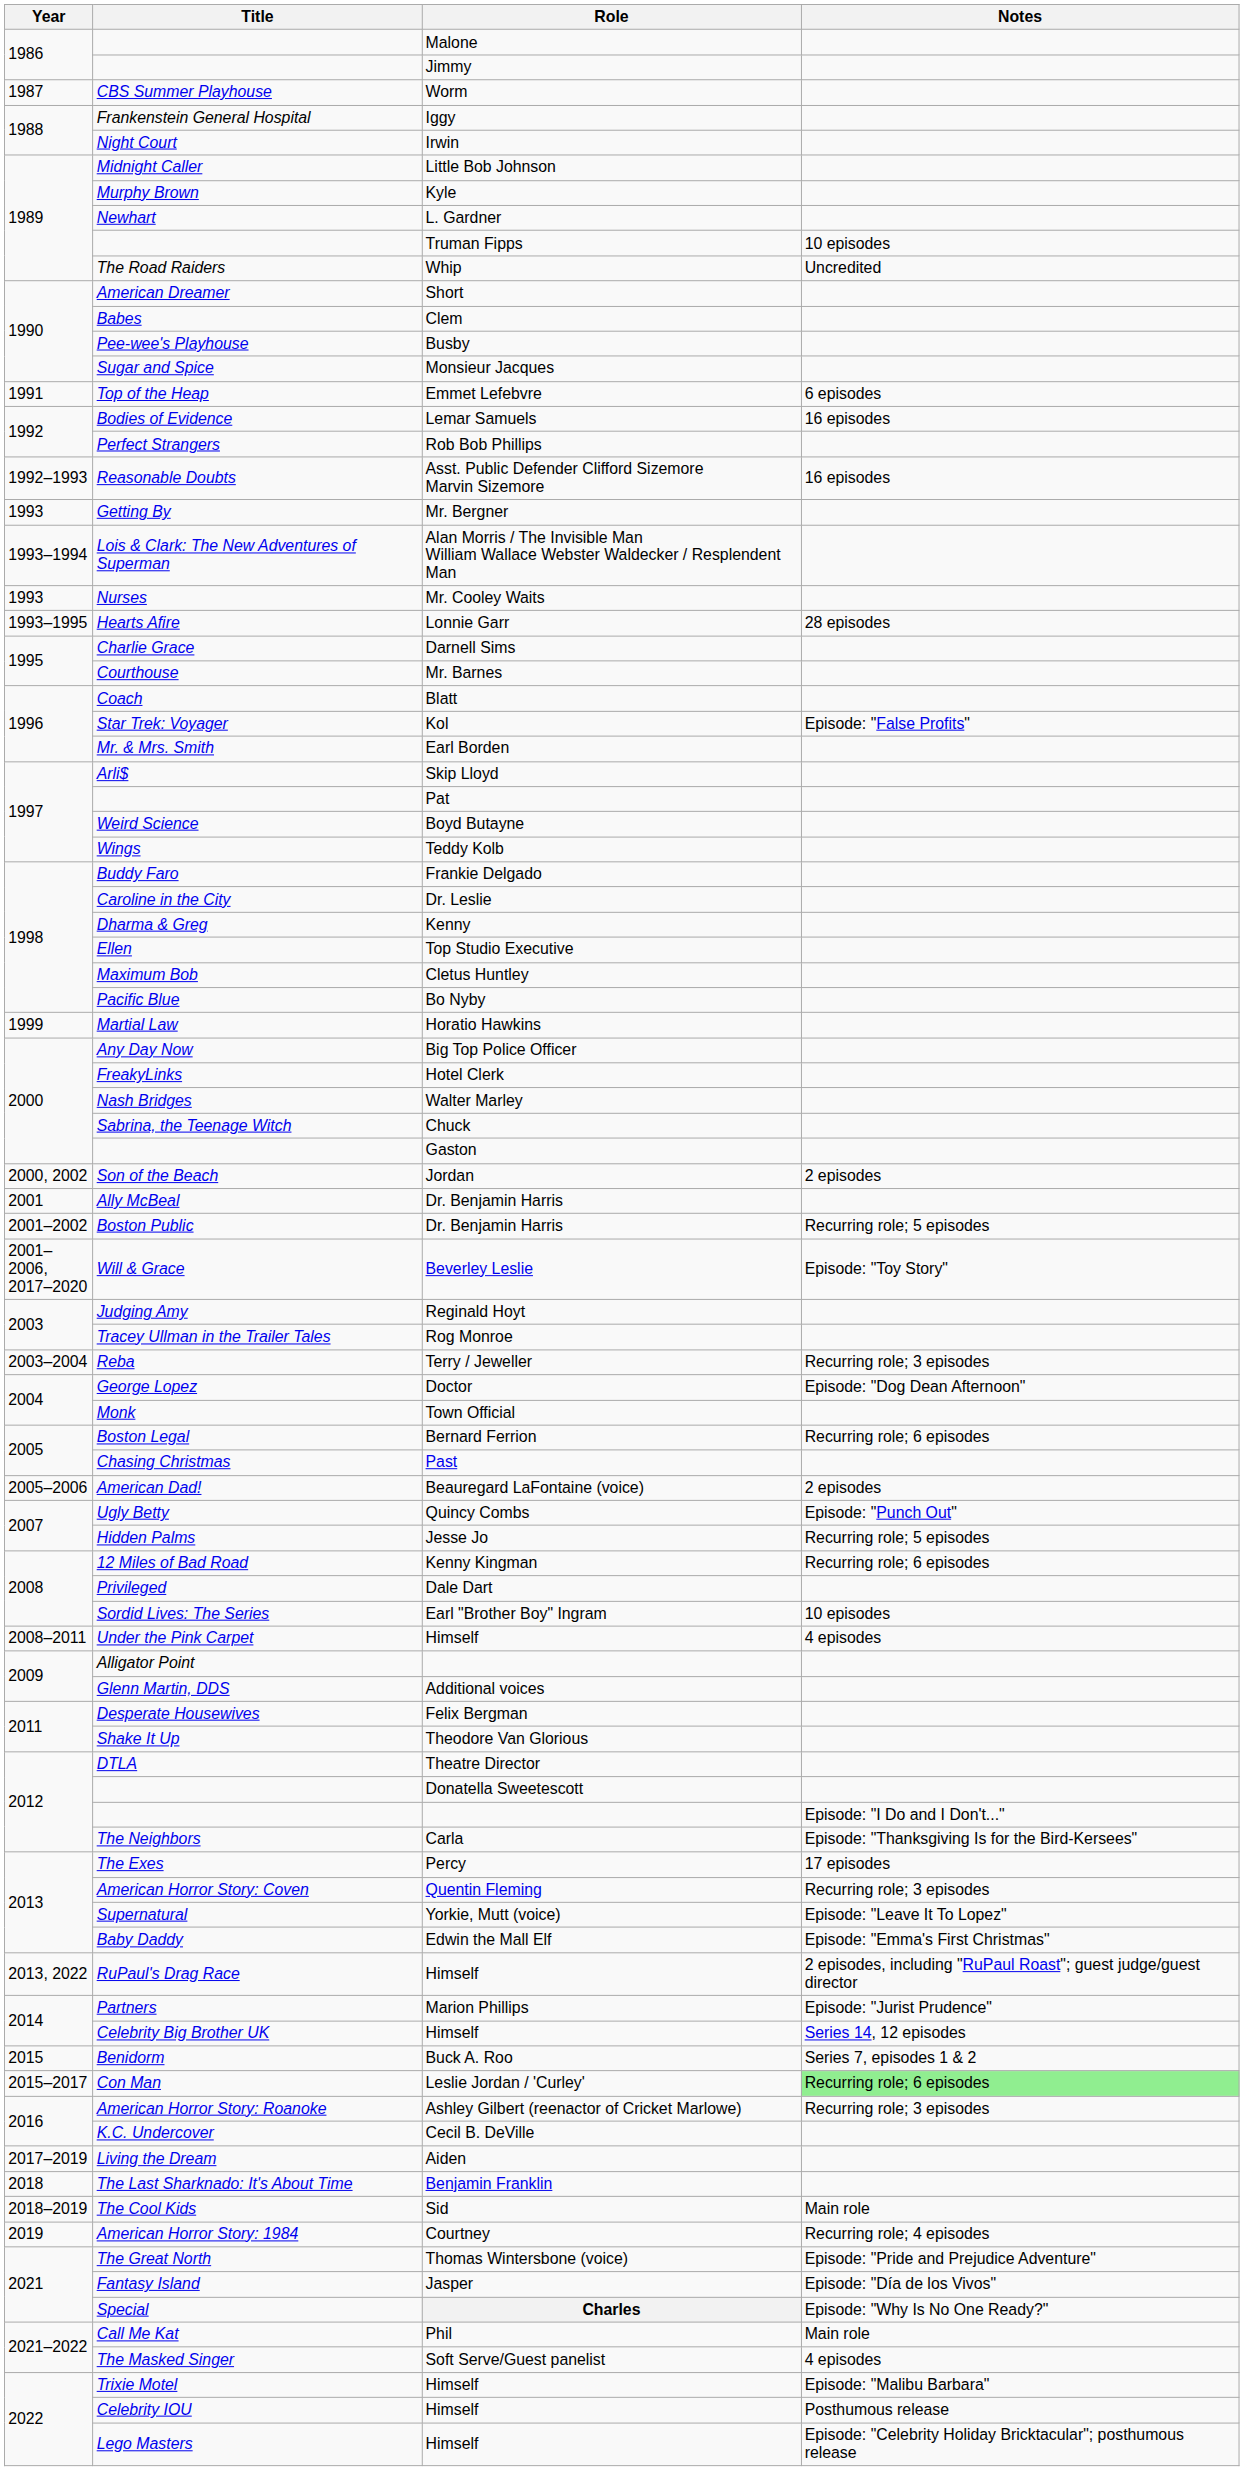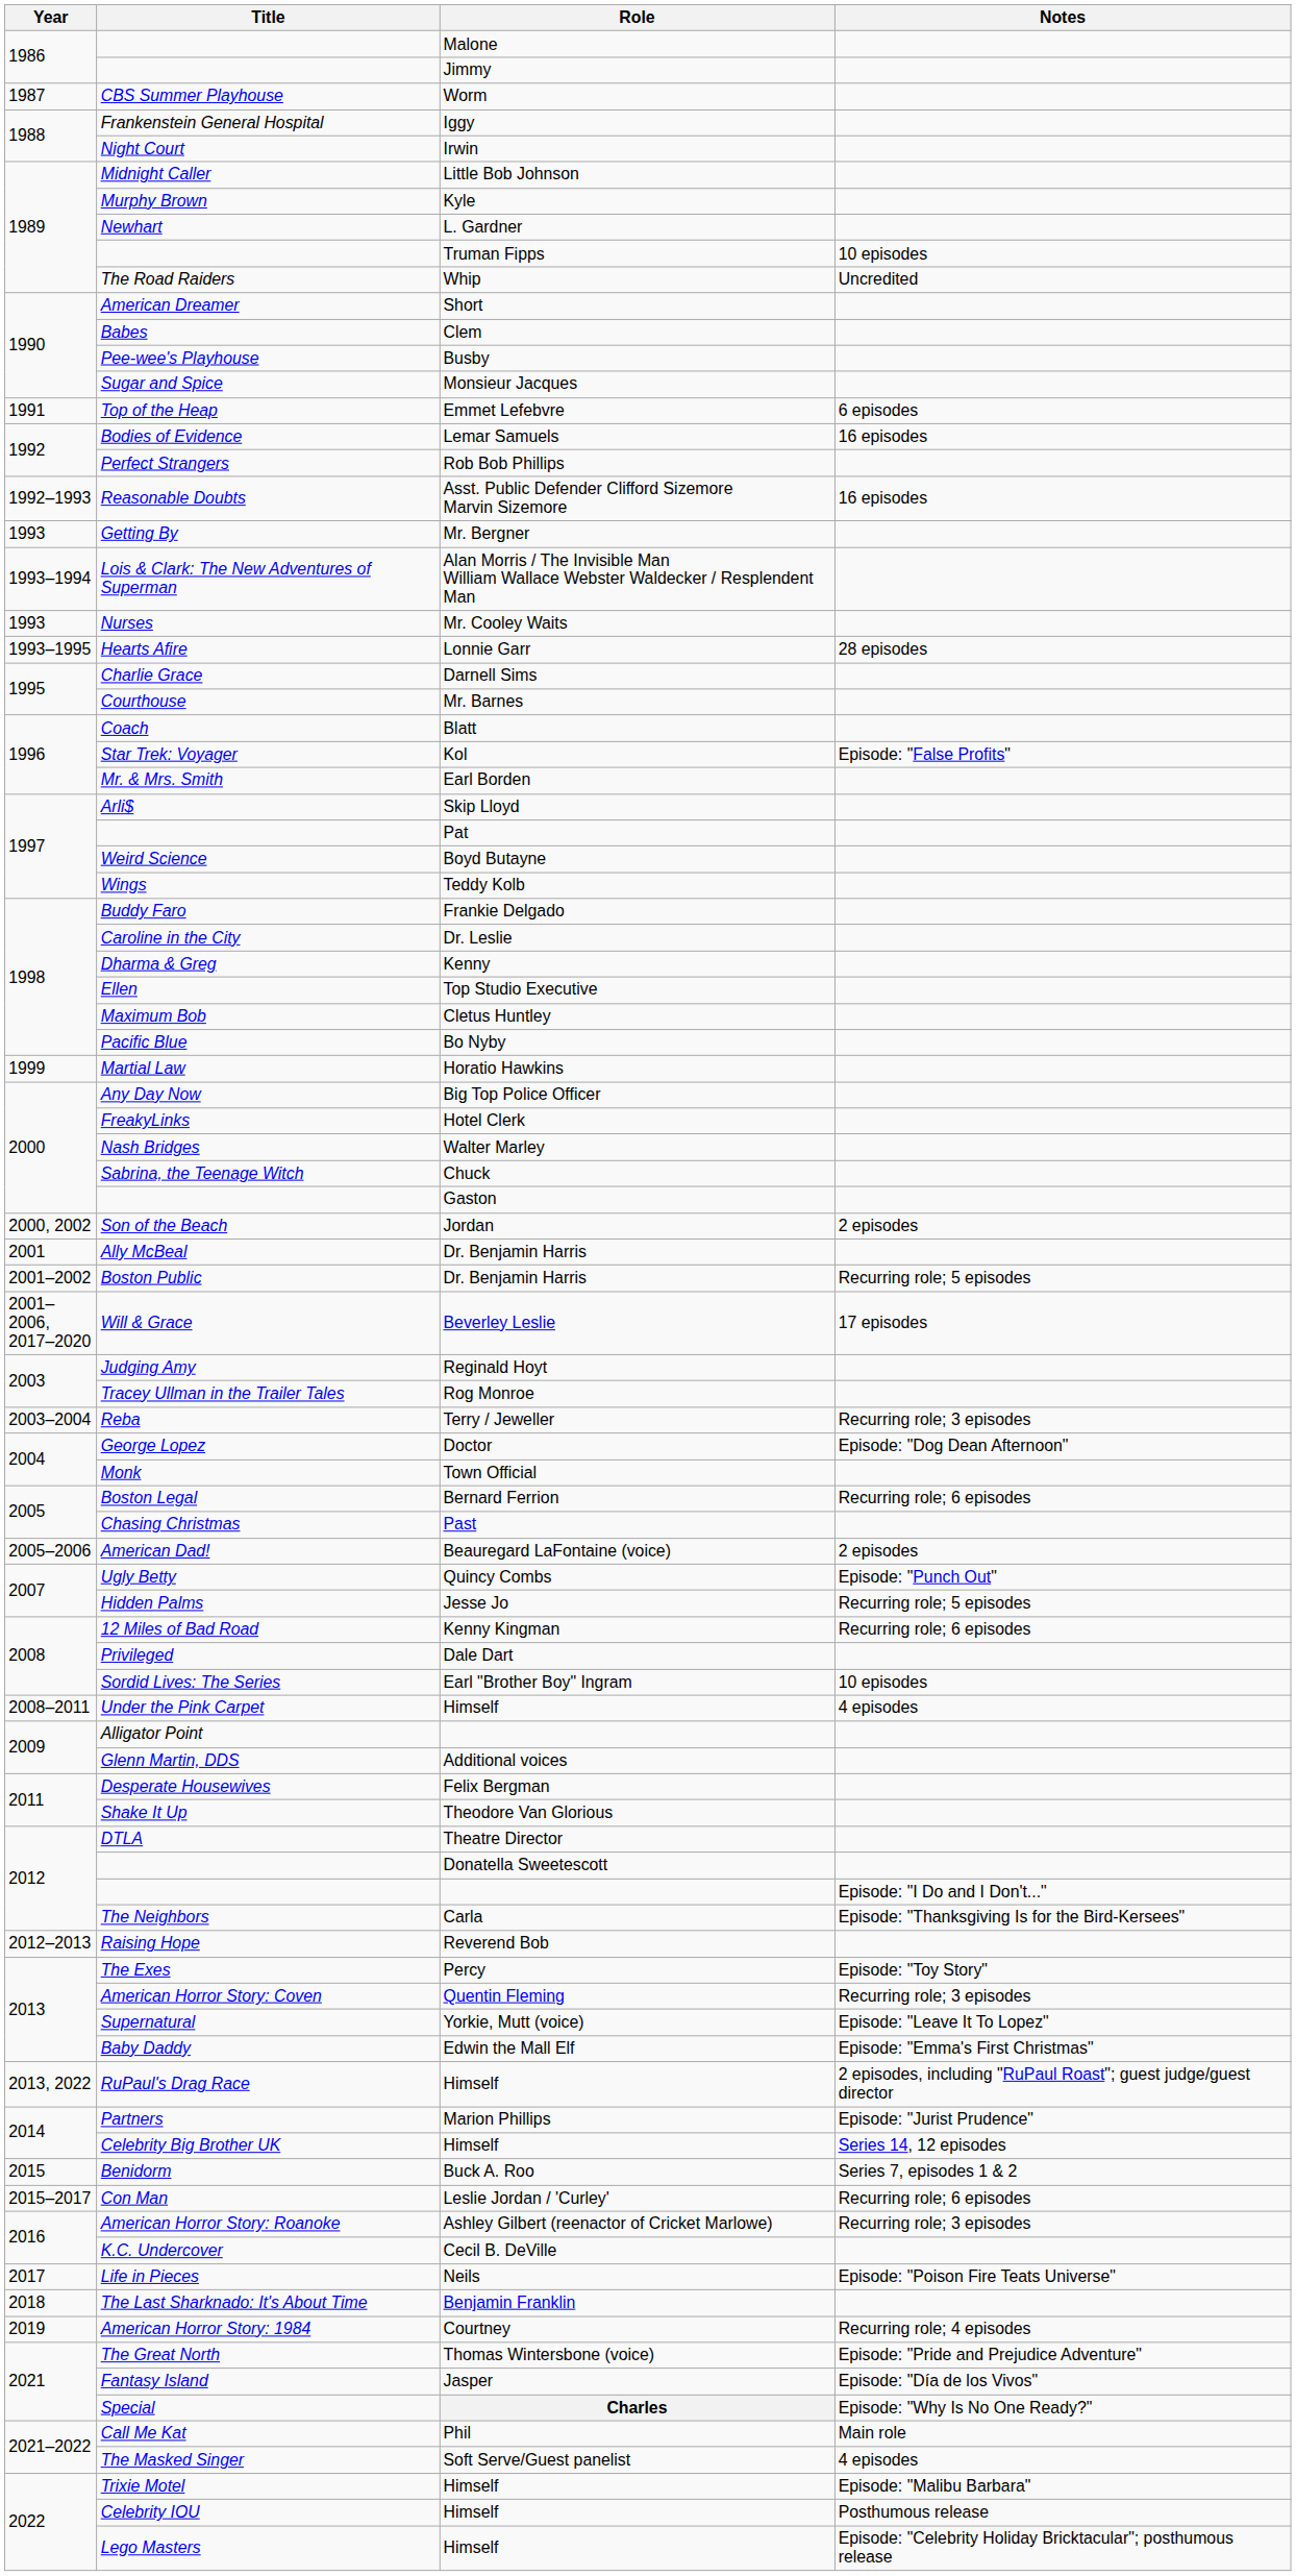Will & Grace | Notes: Episode: "Toy Story" -> 17 episodes
+ row: 2012–2013 | Raising Hope | Reverend Bob
The Exes | Notes: 17 episodes -> Episode: "Toy Story"
Con Man | Notes: lightgreen background -> no background
+ row: 2017 | Life in Pieces | Neils | Episode: "Poison Fire Teats Universe"
- row: 2017–2019 | Living the Dream | Aiden
- row: 2018–2019 | The Cool Kids | Sid | Main role
